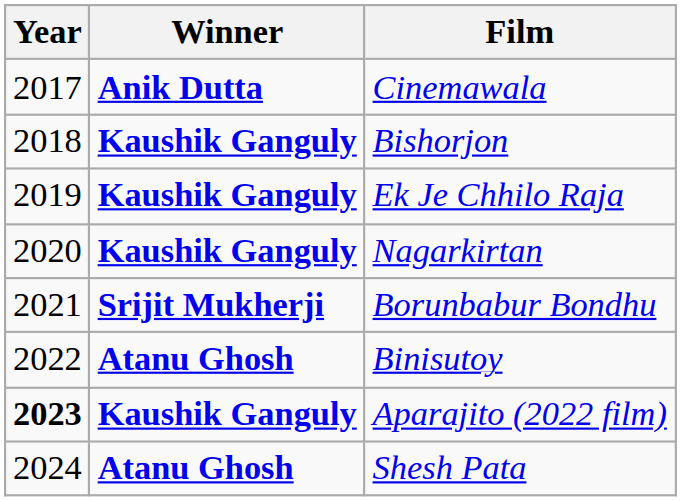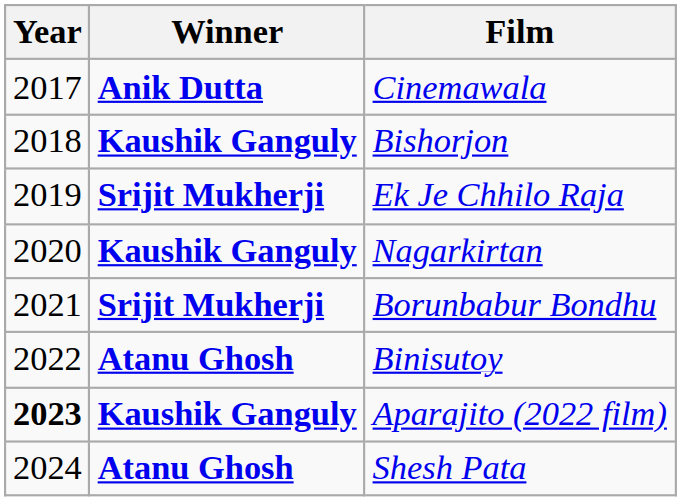Ek Je Chhilo Raja | Winner: Kaushik Ganguly -> Srijit Mukherji
